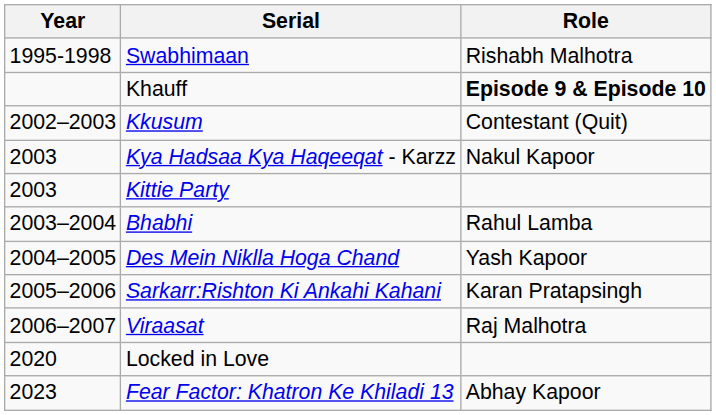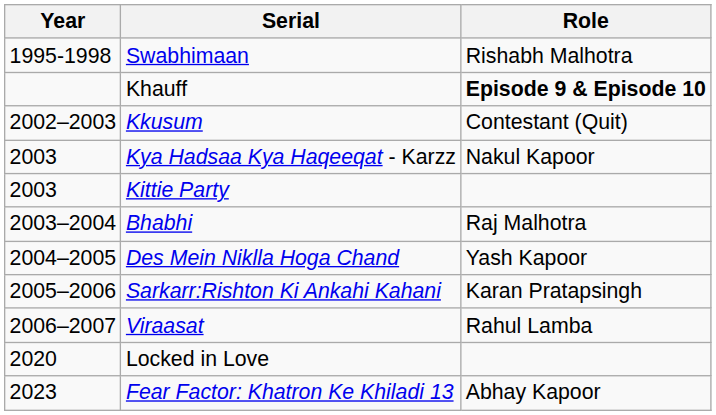Bhabhi | Role: Rahul Lamba -> Raj Malhotra
Viraasat | Role: Raj Malhotra -> Rahul Lamba
